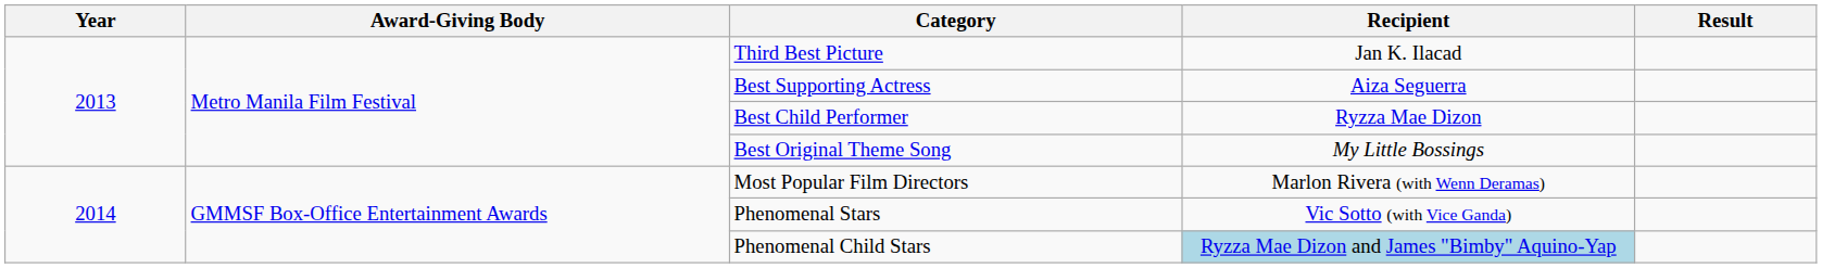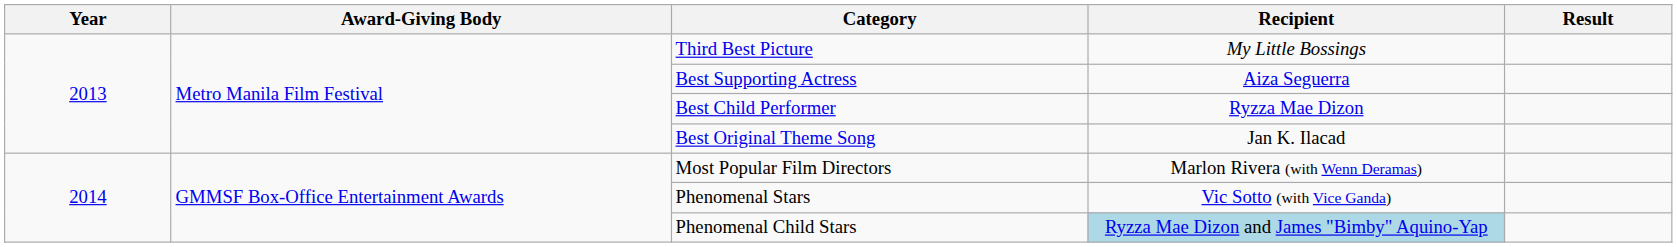Third Best Picture | Recipient: Jan K. Ilacad -> My Little Bossings
Best Original Theme Song | Recipient: My Little Bossings -> Jan K. Ilacad
